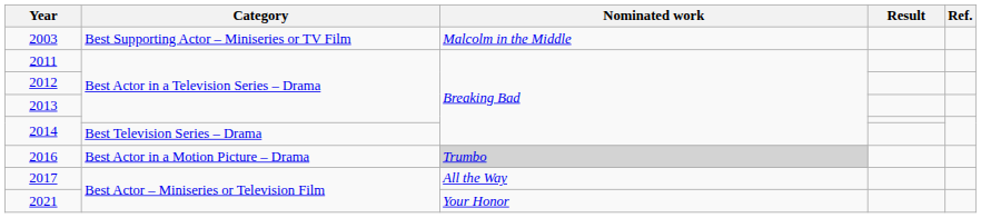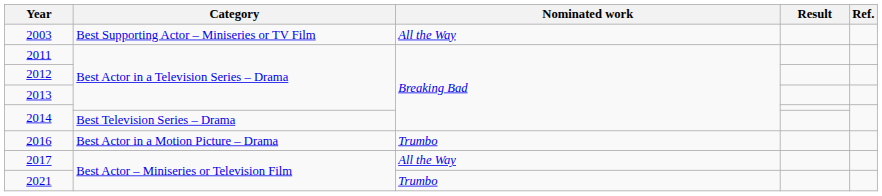2003 | Nominated work: Malcolm in the Middle -> All the Way
2016 | Nominated work: lightgrey background -> no background
2021 | Nominated work: Your Honor -> Trumbo
